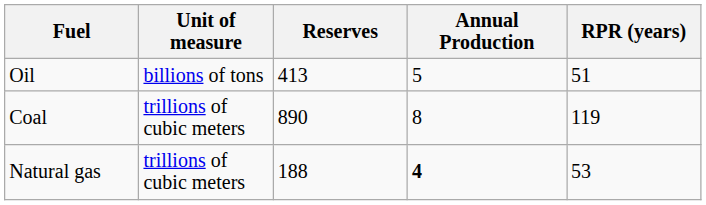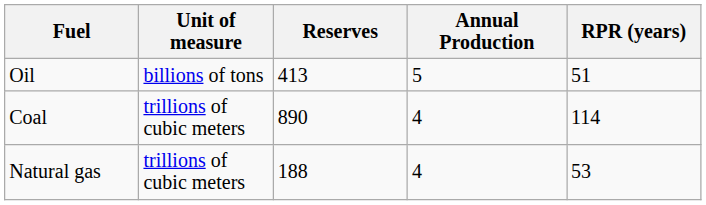Coal | Annual Production: 8 -> 4
Coal | RPR (years): 119 -> 114
Natural gas | Annual Production: bold -> normal
